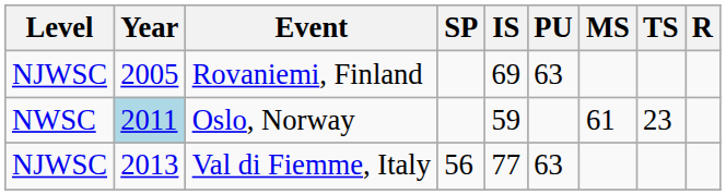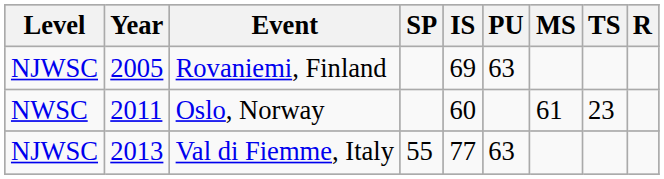Oslo, Norway | Year: lightblue background -> no background
Oslo, Norway | IS: 59 -> 60
Val di Fiemme, Italy | SP: 56 -> 55
